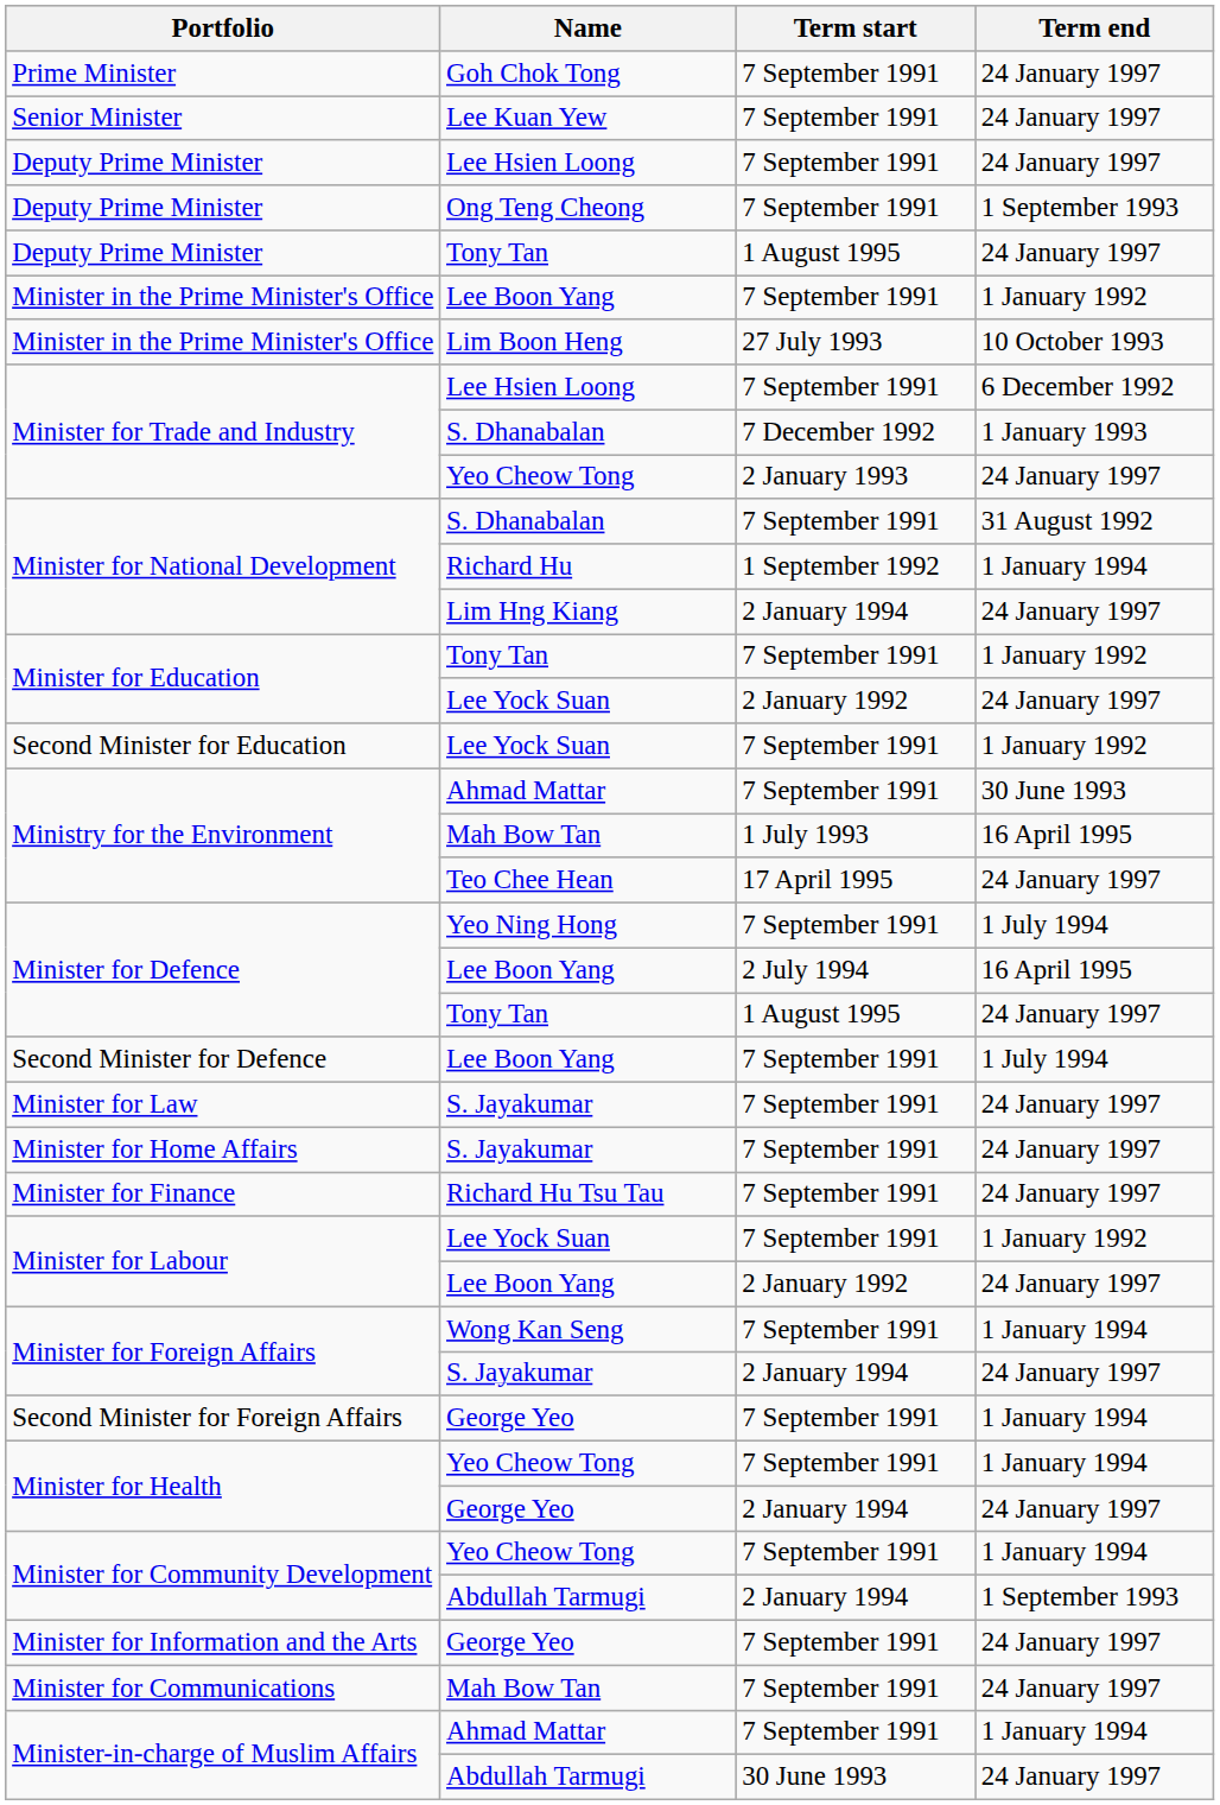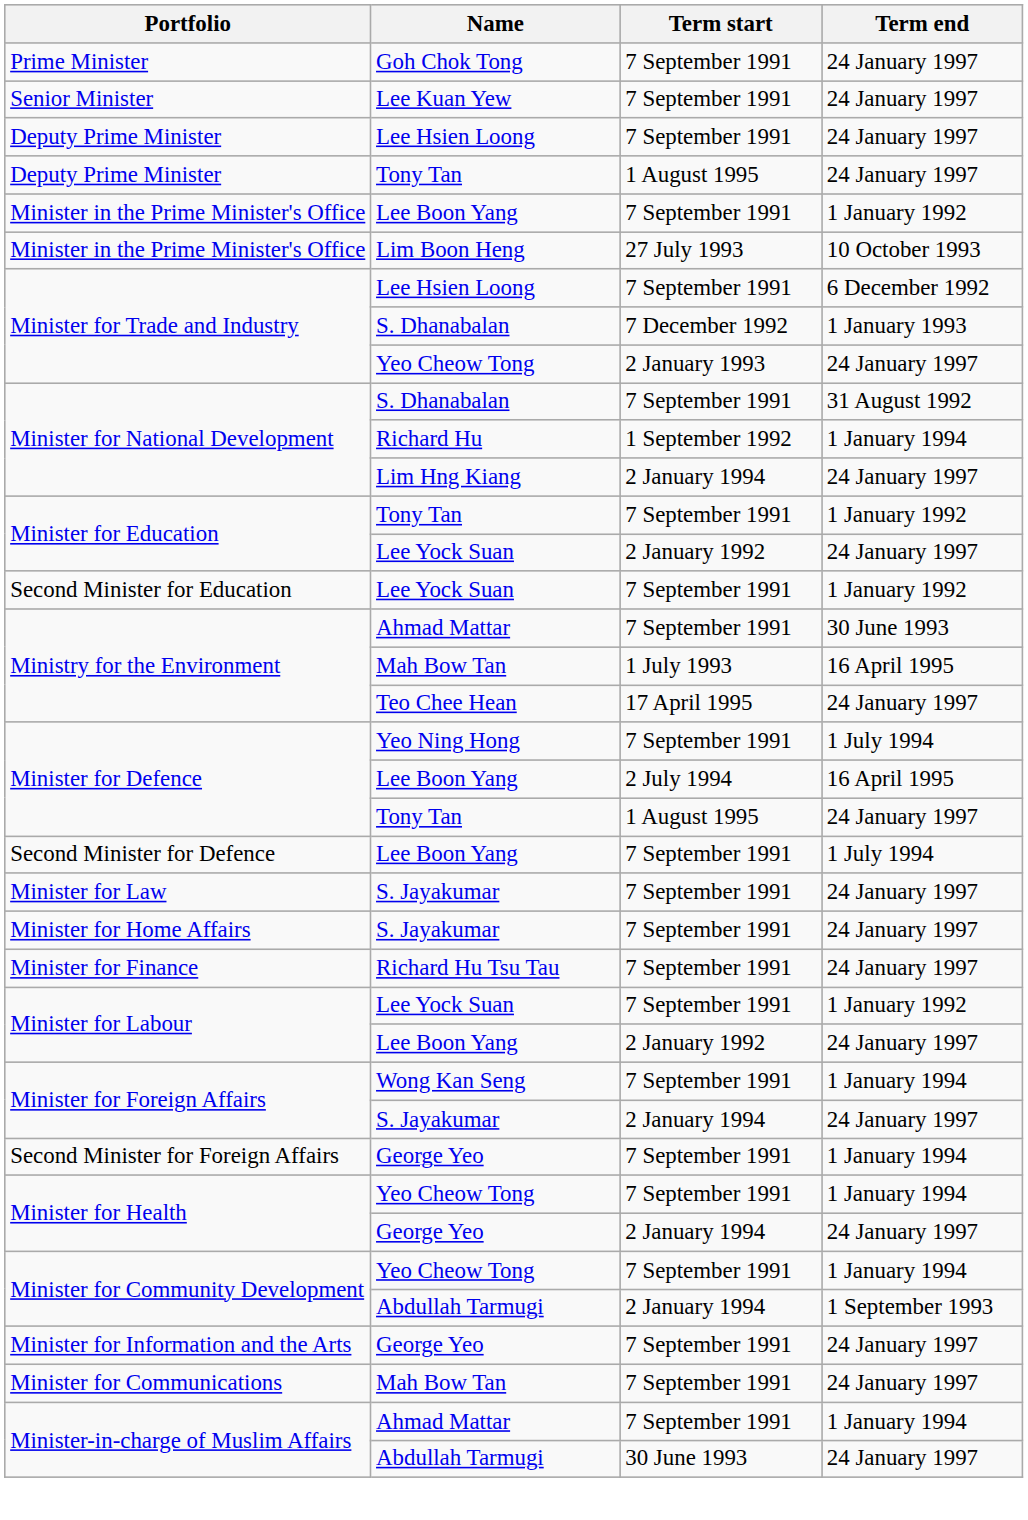- row: Deputy Prime Minister | Ong Teng Cheong | 7 September 1991 | 1 September 1993
